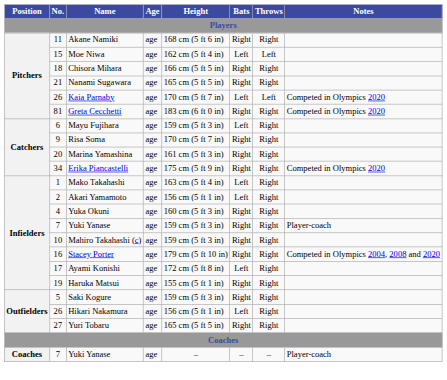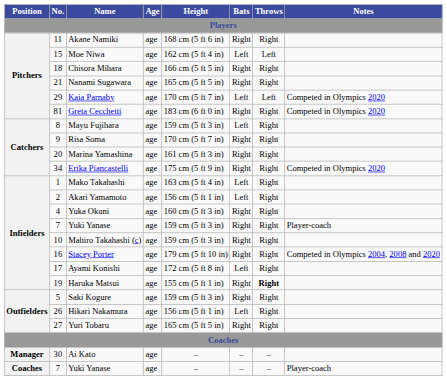Kaia Parnaby | No.: 26 -> 29
Mayu Fujihara | No.: 6 -> 8
Haruka Matsui | Throws: normal -> bold
+ row: Manager | 30 | Ai Kato | age | – | – | –
